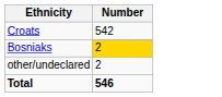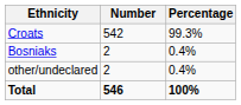+ column: Percentage | 99.3% | 0.4% | 0.4% | 100%
Bosniaks | Number: gold background -> no background
